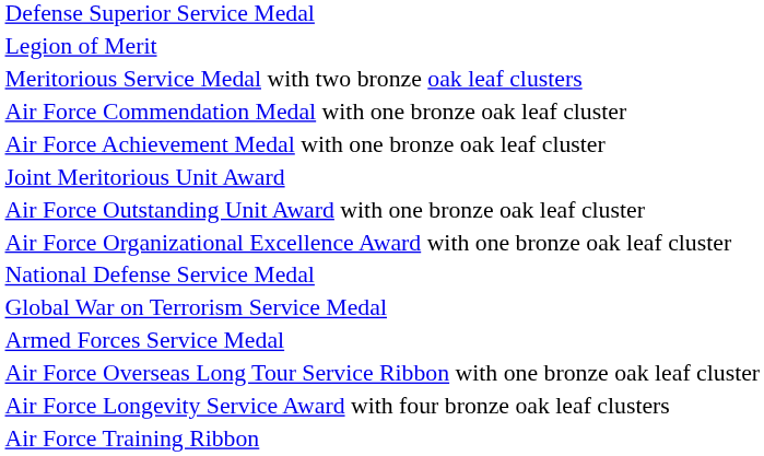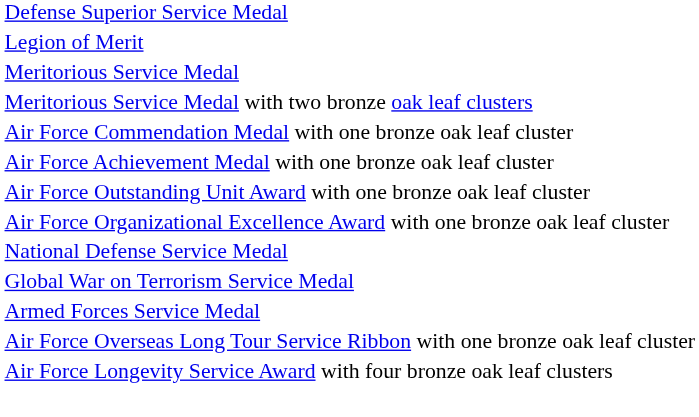+ row: Meritorious Service Medal
- row: Joint Meritorious Unit Award
- row: Air Force Training Ribbon
